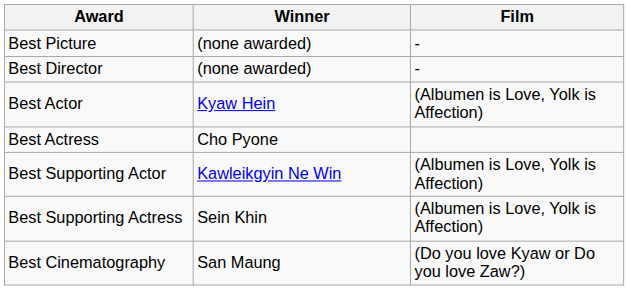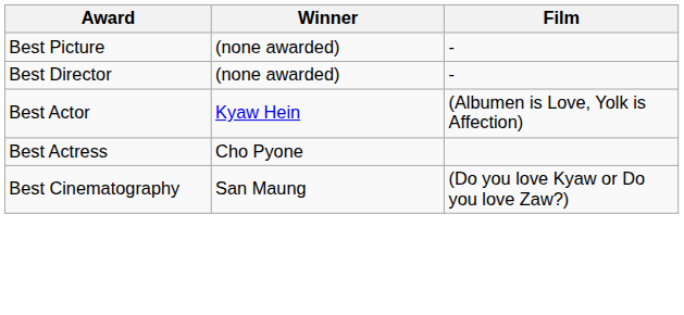- row: Best Supporting Actor | Kawleikgyin Ne Win | (Albumen is Love, Yolk is Affection)
- row: Best Supporting Actress | Sein Khin | (Albumen is Love, Yolk is Affection)
